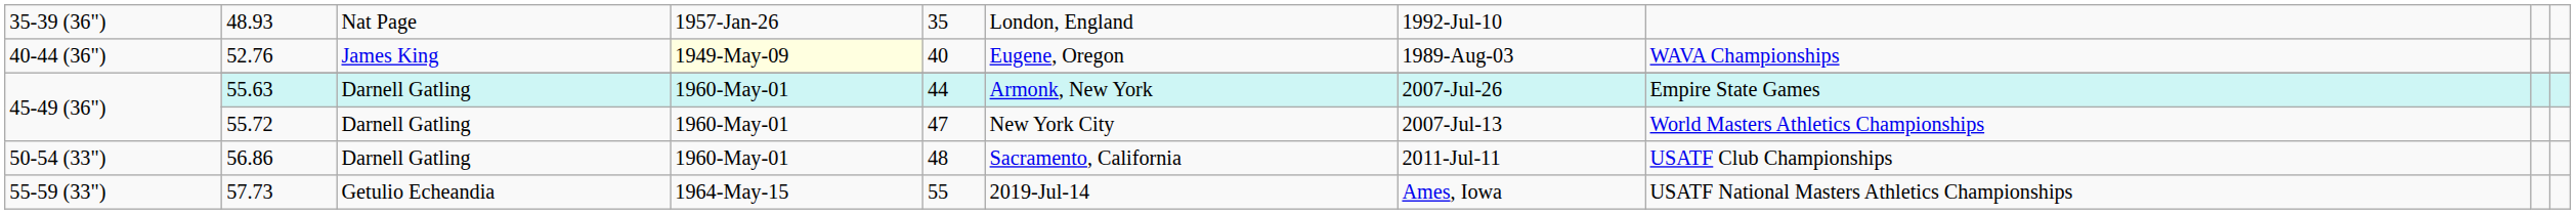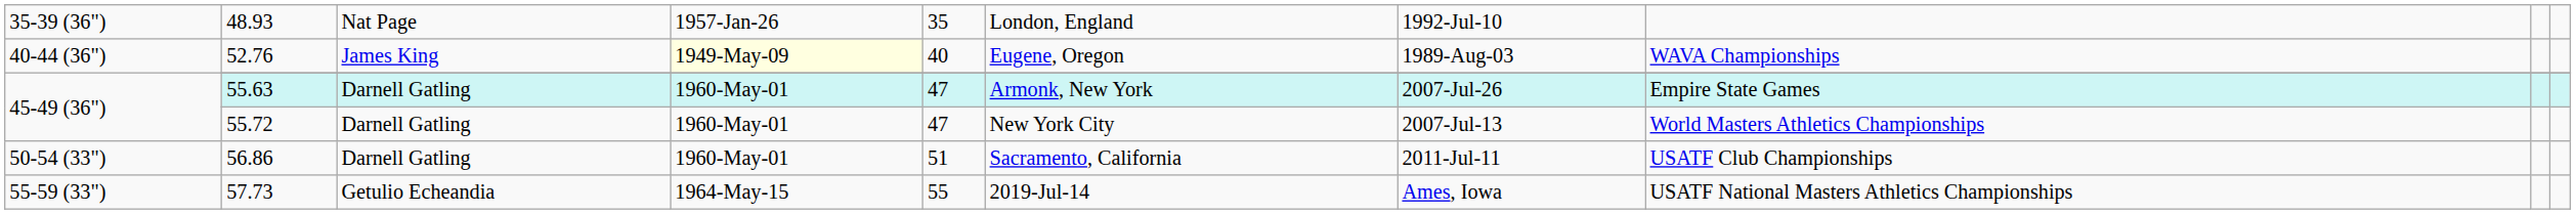55.63 | column 5: 44 -> 47
56.86 | column 5: 48 -> 51
